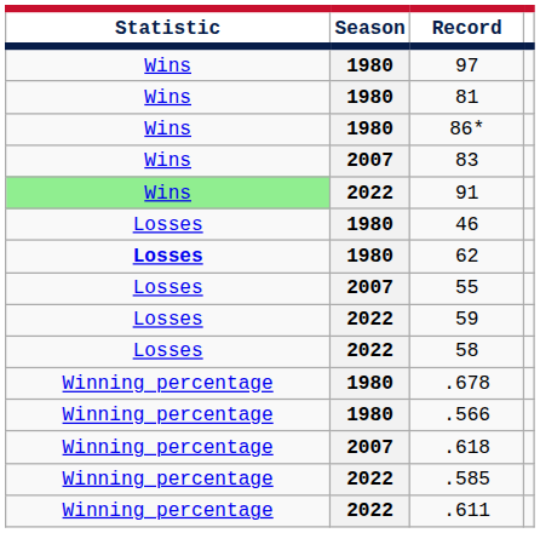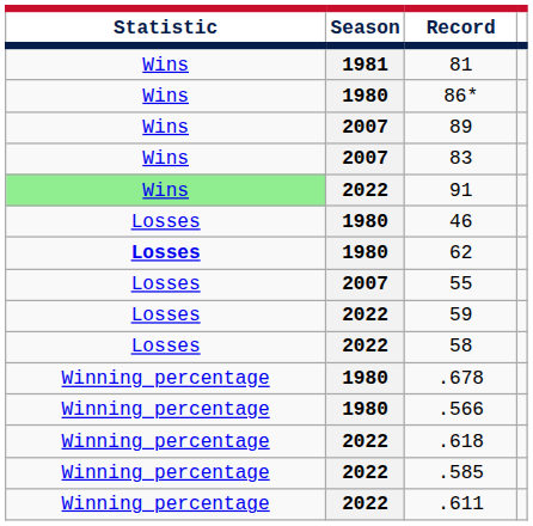- row: Wins | 1980 | 97
81 | Season: 1980 -> 1981
+ row: Wins | 2007 | 89
.618 | Season: 2007 -> 2022
